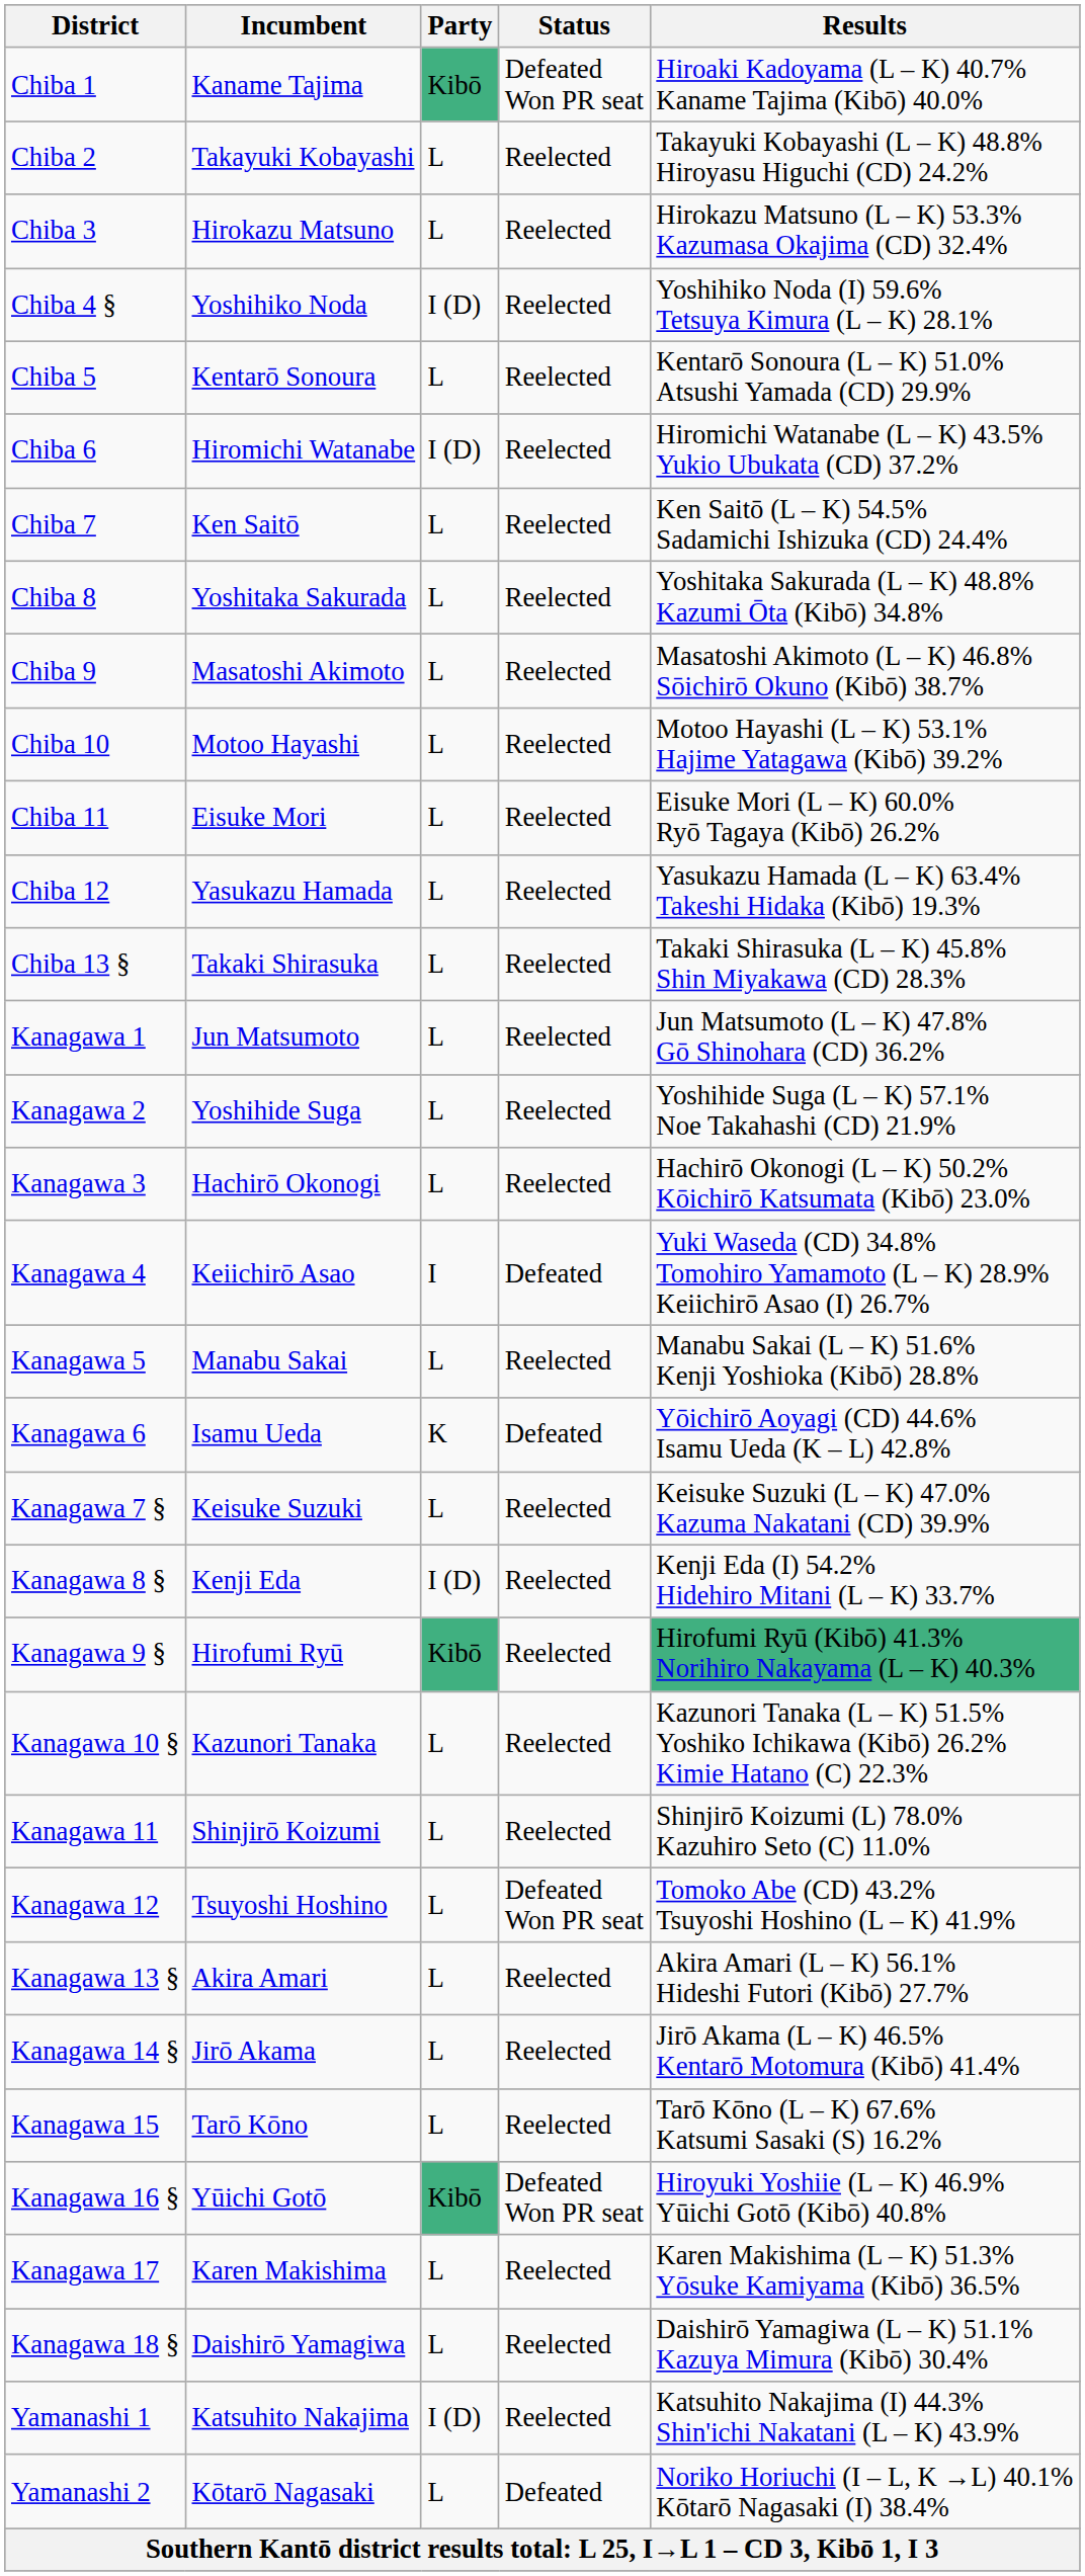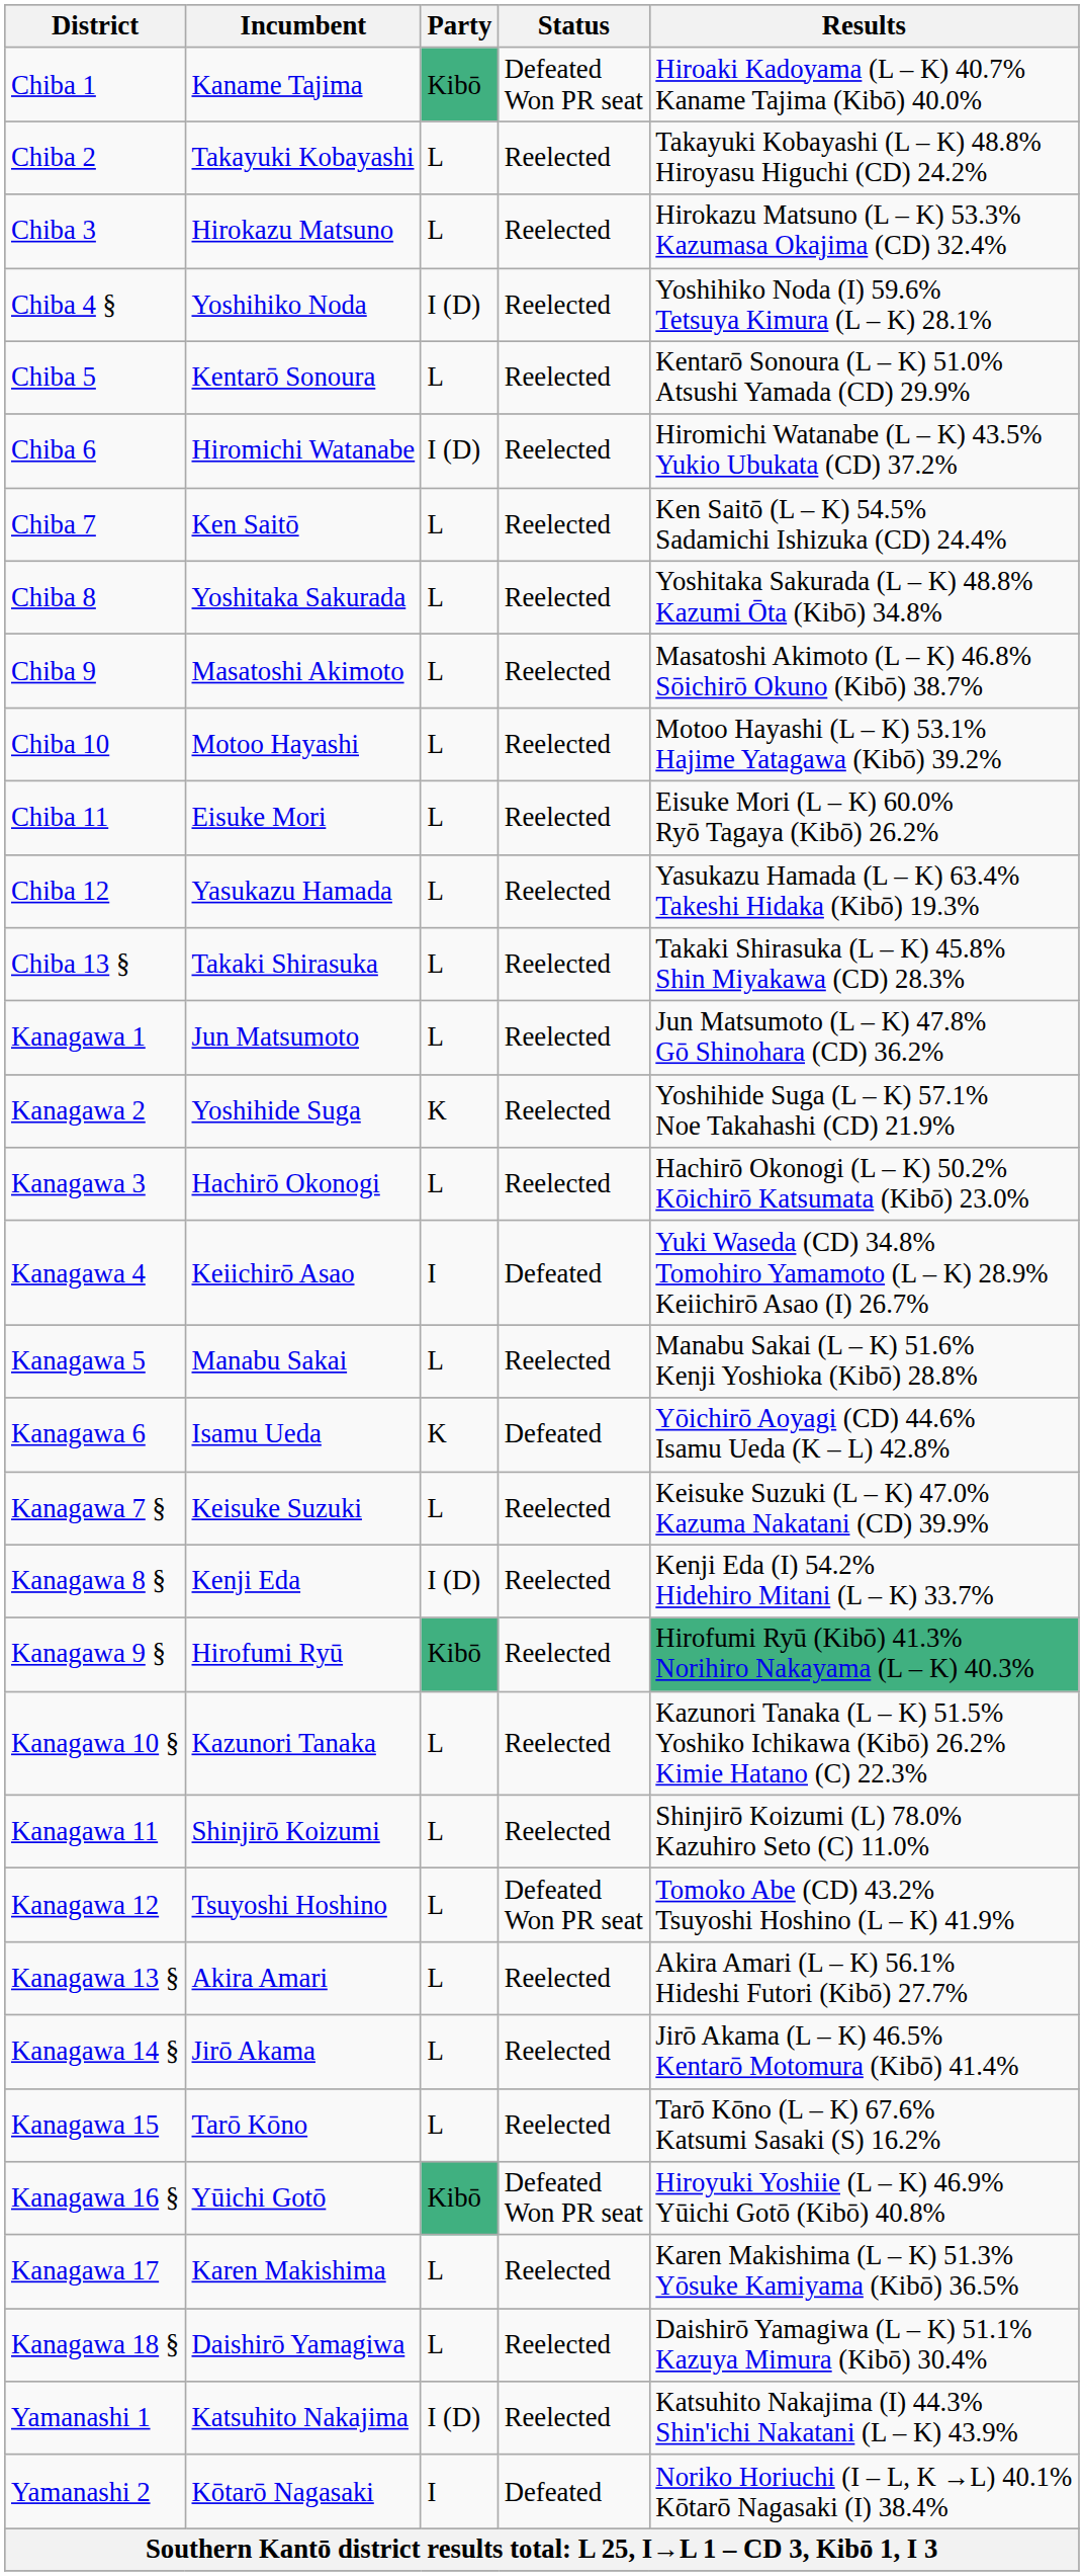Kanagawa 2 | Party: L -> K
Yamanashi 2 | Party: L -> I
